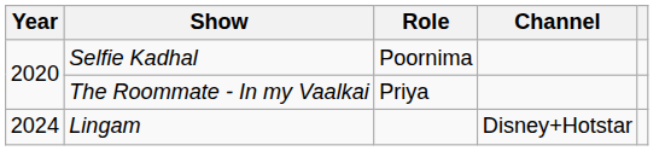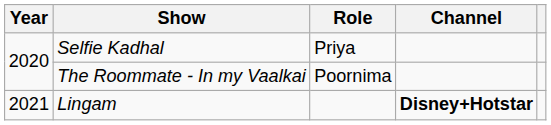Selfie Kadhal | Role: Poornima -> Priya
The Roommate - In my Vaalkai | Role: Priya -> Poornima
Lingam | Year: 2024 -> 2021
Lingam | Channel: normal -> bold
